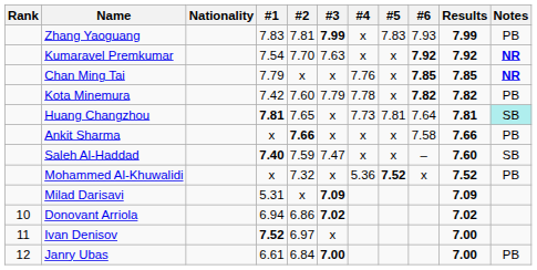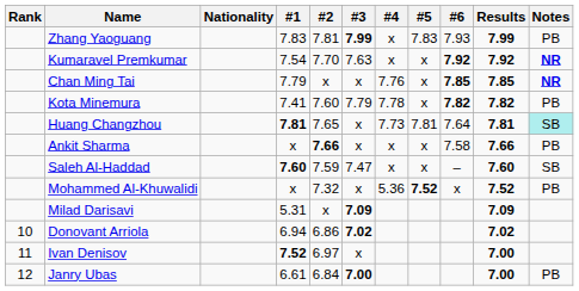Kota Minemura | #1: 7.42 -> 7.41
Saleh Al-Haddad | #1: 7.40 -> 7.60
